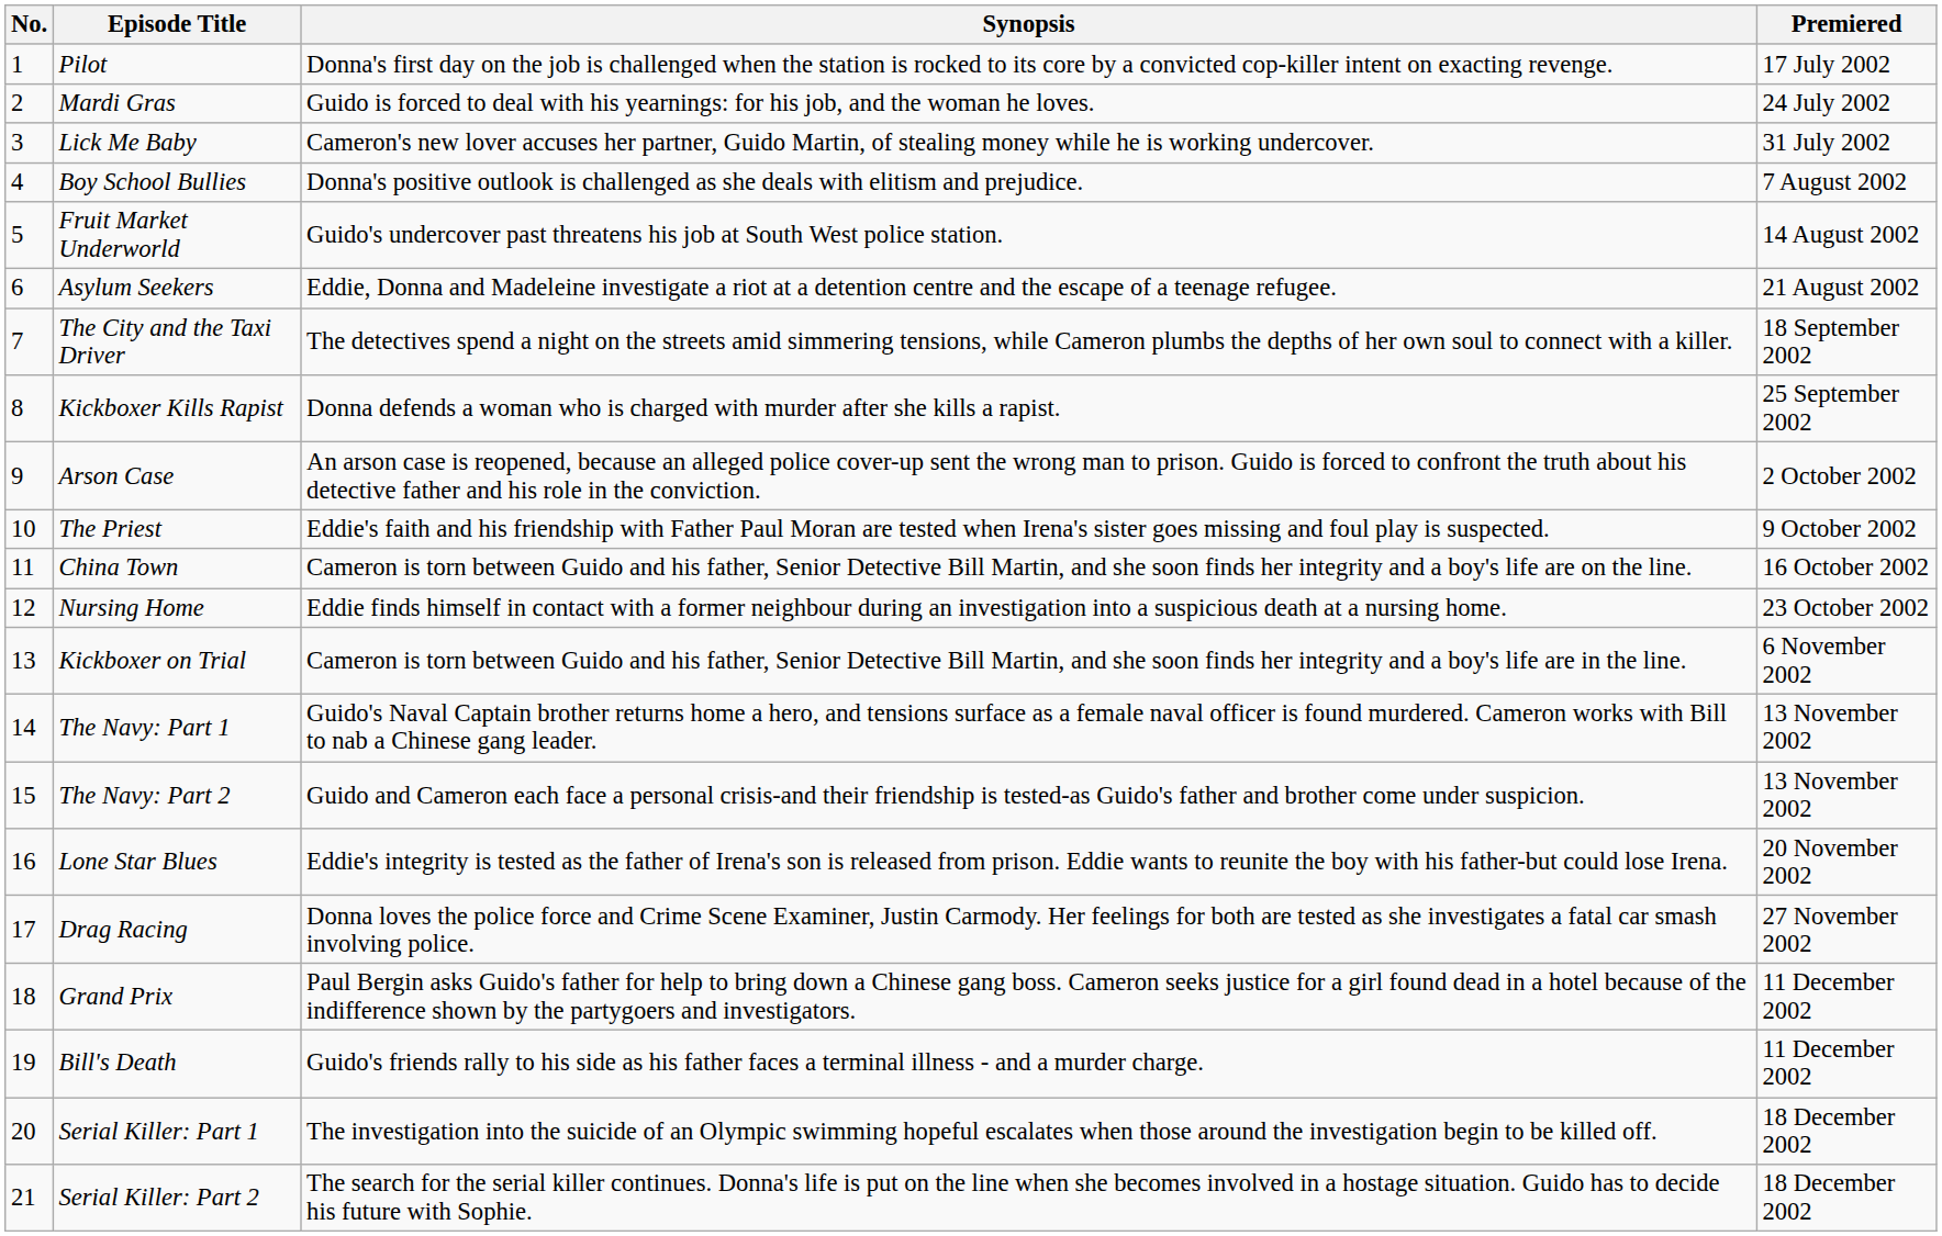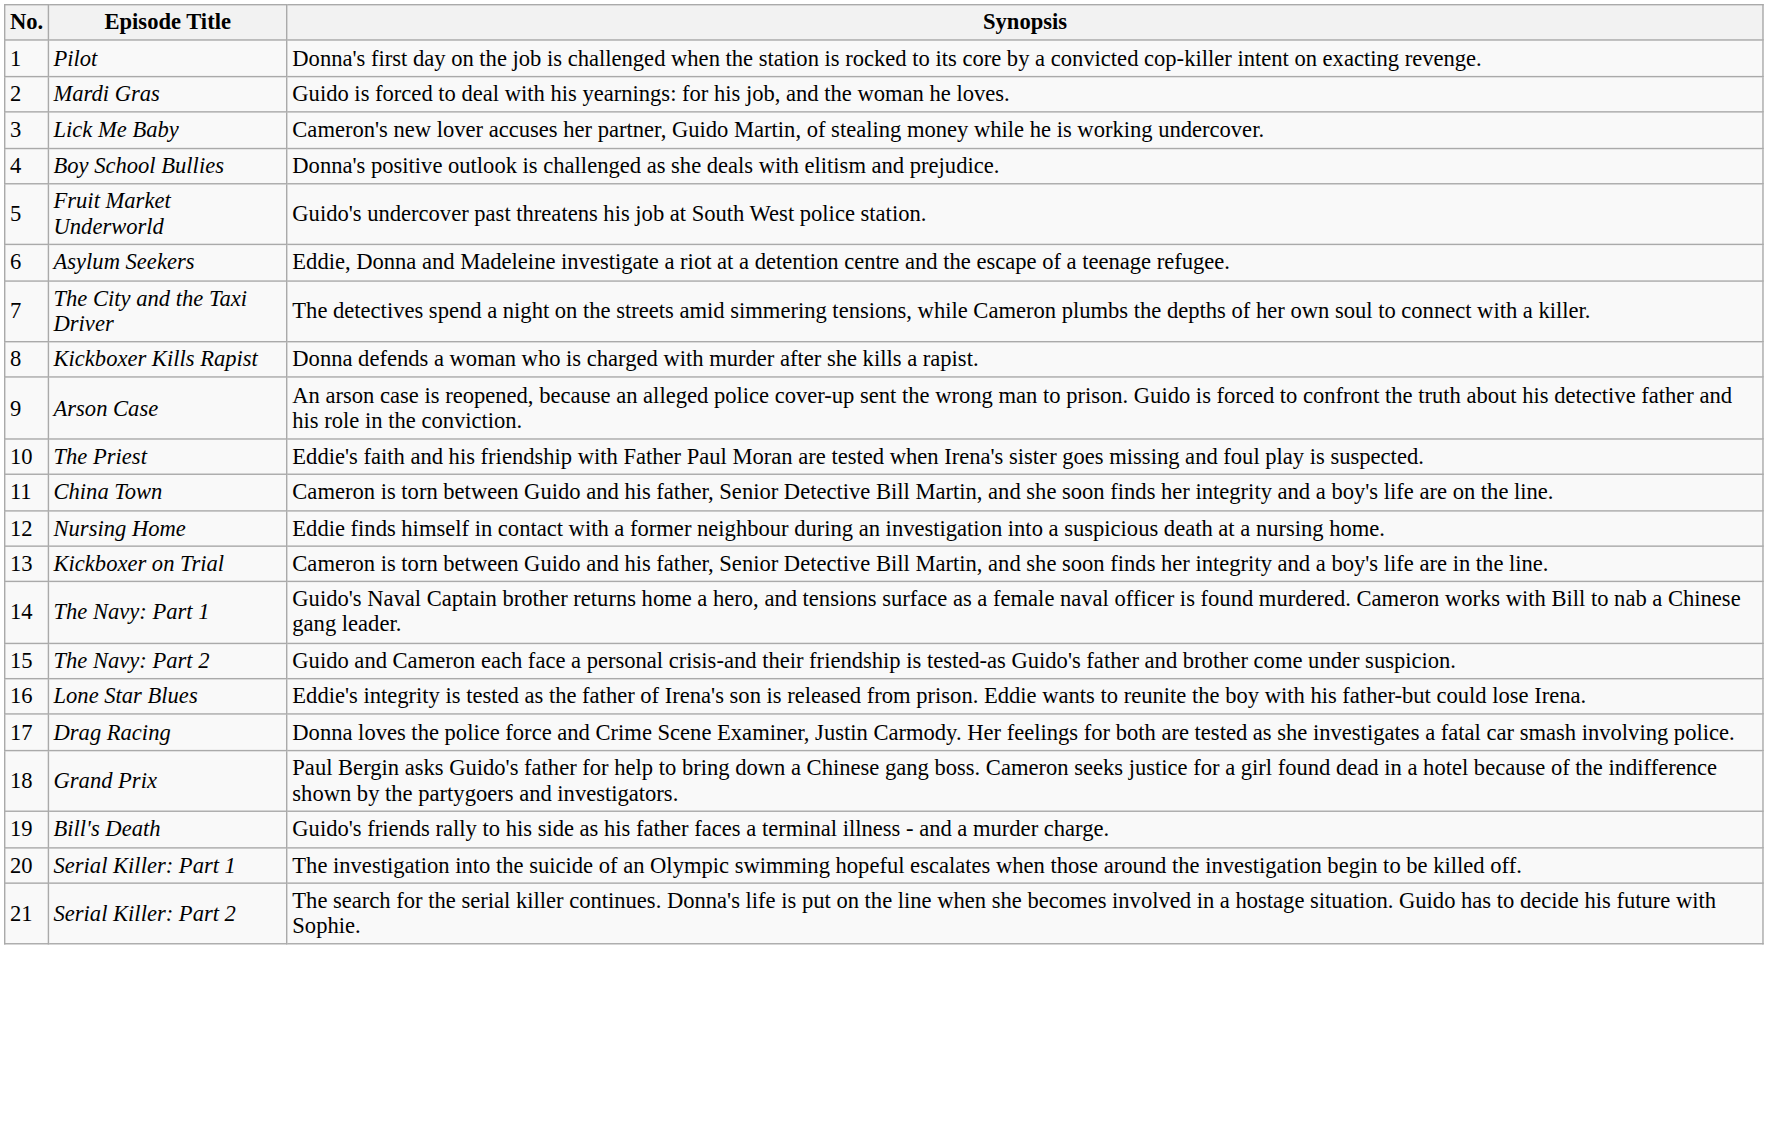- column: Premiered | 17 July 2002 | 24 July 2002 | 31 July 2002 | 7 August 2002 | 14 August 2002 | 21 August 2002 | 18 September 2002 | 25 September 2002 | 2 October 2002 | 9 October 2002 | 16 October 2002 | 23 October 2002 | 6 November 2002 | 13 November 2002 | 13 November 2002 | 20 November 2002 | 27 November 2002 | 11 December 2002 | 11 December 2002 | 18 December 2002 | 18 December 2002
